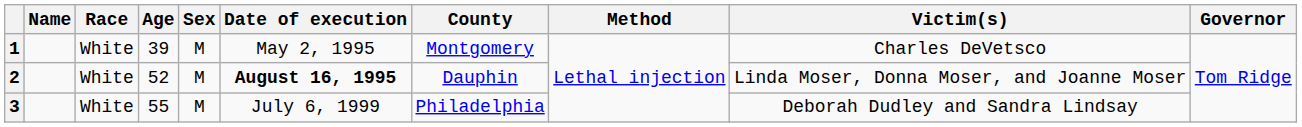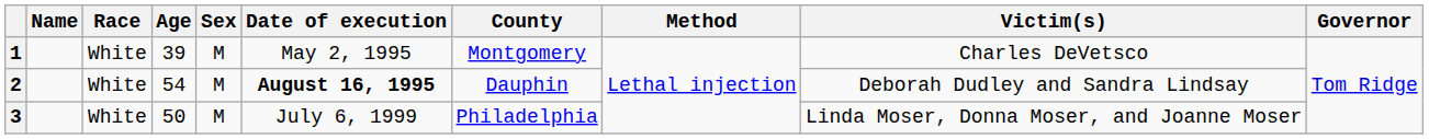2 | Age: 52 -> 54
2 | Victim(s): Linda Moser, Donna Moser, and Joanne Moser -> Deborah Dudley and Sandra Lindsay
3 | Age: 55 -> 50
3 | Victim(s): Deborah Dudley and Sandra Lindsay -> Linda Moser, Donna Moser, and Joanne Moser
